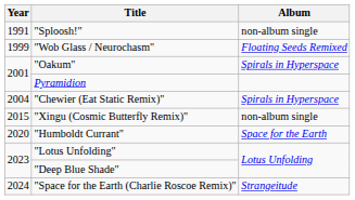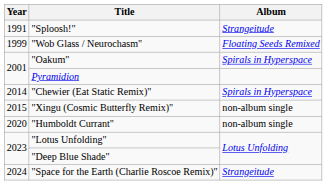"Sploosh!" | Album: non-album single -> Strangeitude
"Chewier (Eat Static Remix)" | Year: 2004 -> 2014
"Humboldt Currant" | Album: Space for the Earth -> non-album single
